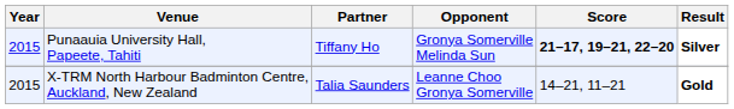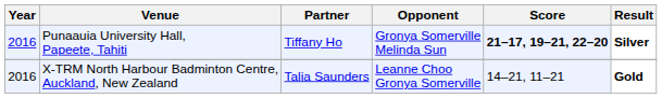Punaauia University Hall, Papeete, Tahiti | Year: 2015 -> 2016
X-TRM North Harbour Badminton Centre, Auckland, New Zealand | Year: 2015 -> 2016
